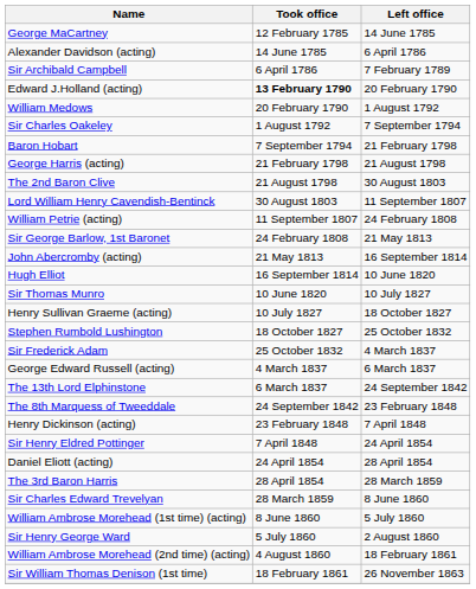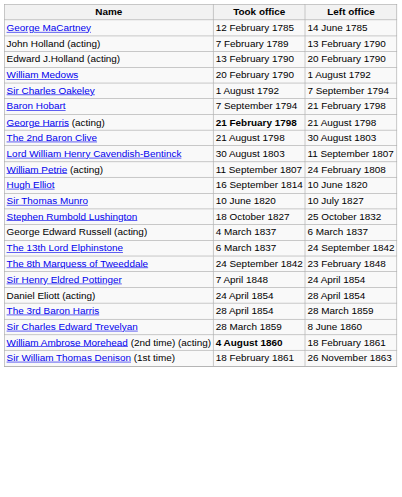- row: Alexander Davidson (acting) | 14 June 1785 | 6 April 1786
- row: Sir Archibald Campbell | 6 April 1786 | 7 February 1789
+ row: John Holland (acting) | 7 February 1789 | 13 February 1790
Edward J.Holland (acting) | Took office: bold -> normal
George Harris (acting) | Took office: normal -> bold
- row: Sir George Barlow, 1st Baronet | 24 February 1808 | 21 May 1813
- row: John Abercromby (acting) | 21 May 1813 | 16 September 1814
- row: Henry Sullivan Graeme (acting) | 10 July 1827 | 18 October 1827
- row: Sir Frederick Adam | 25 October 1832 | 4 March 1837
- row: Henry Dickinson (acting) | 23 February 1848 | 7 April 1848
- row: William Ambrose Morehead (1st time) (acting) | 8 June 1860 | 5 July 1860
- row: Sir Henry George Ward | 5 July 1860 | 2 August 1860
William Ambrose Morehead (2nd time) (acting) | Took office: normal -> bold
